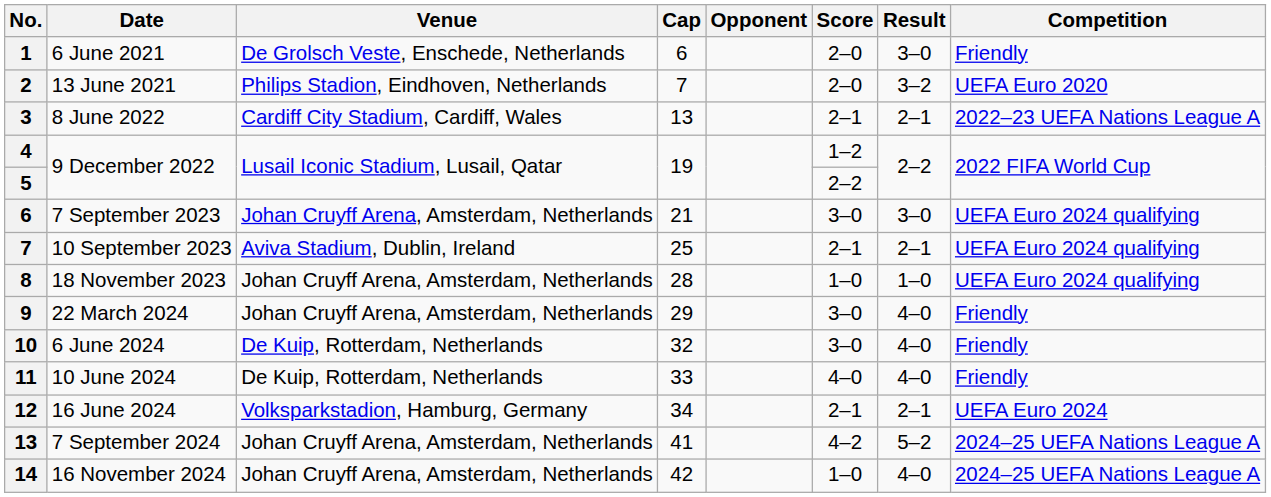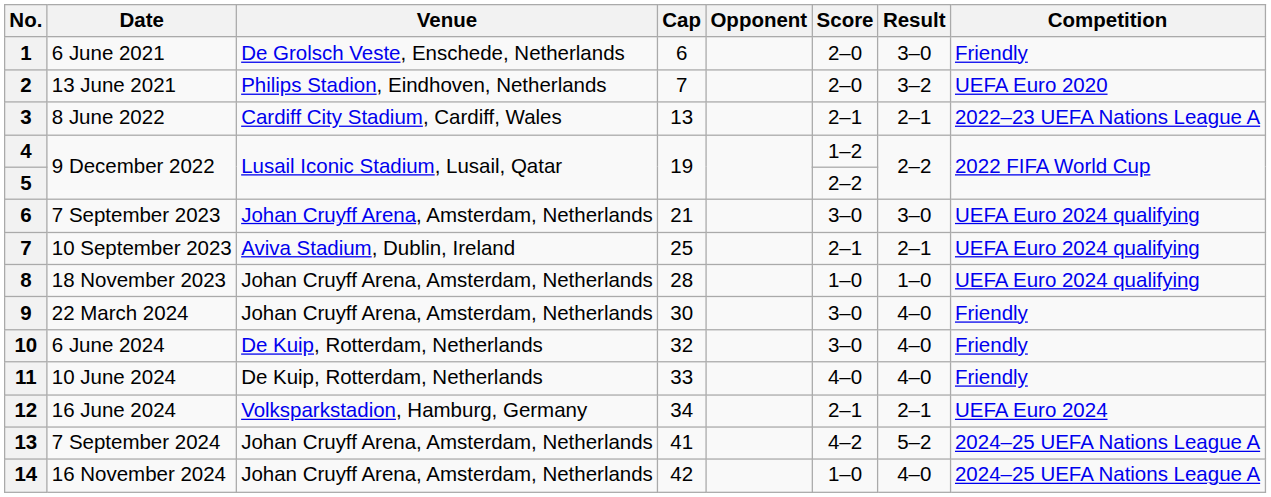22 March 2024 | Cap: 29 -> 30
